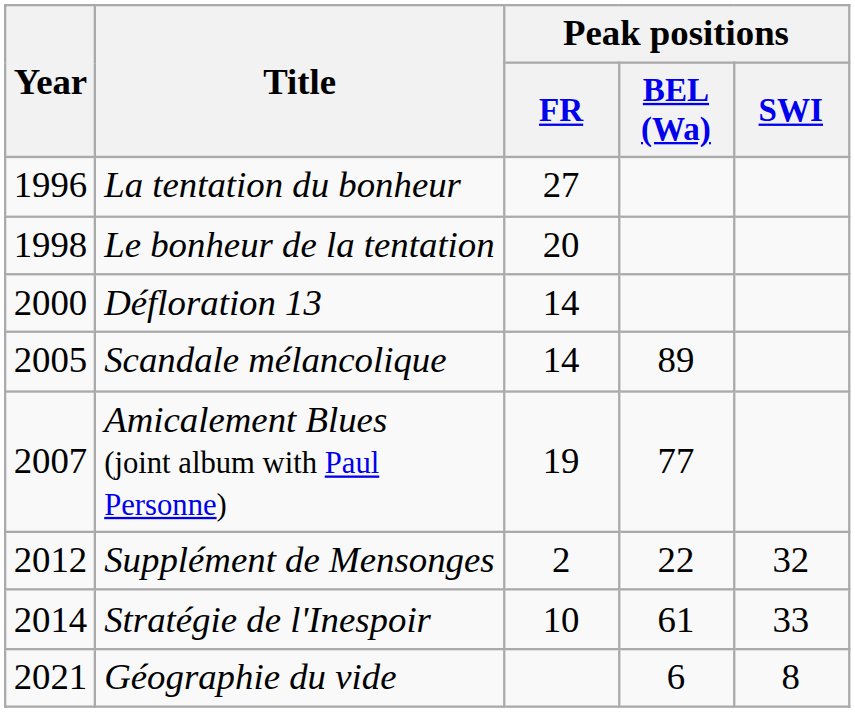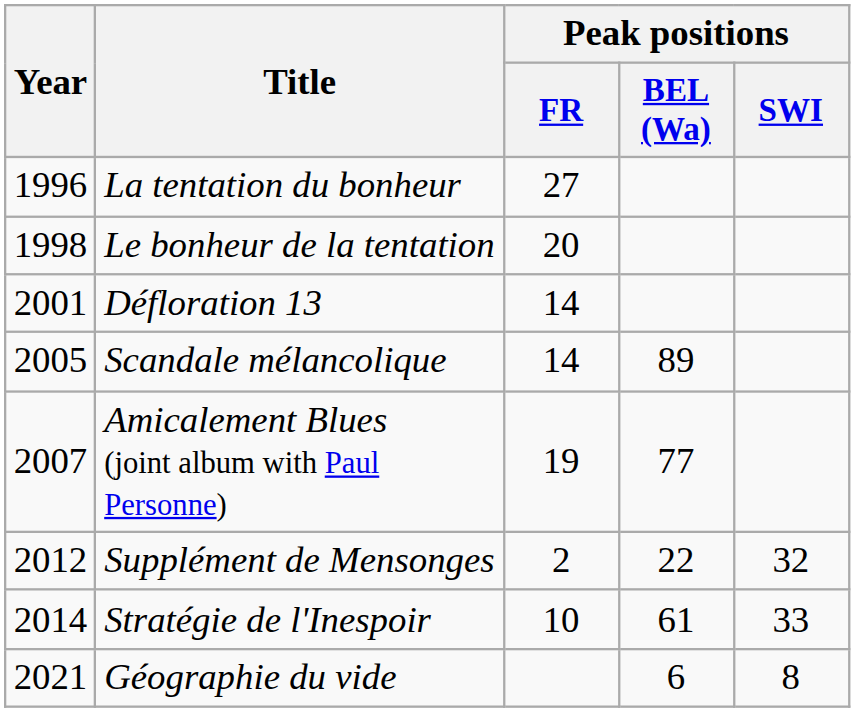Défloration 13 | Year: 2000 -> 2001
